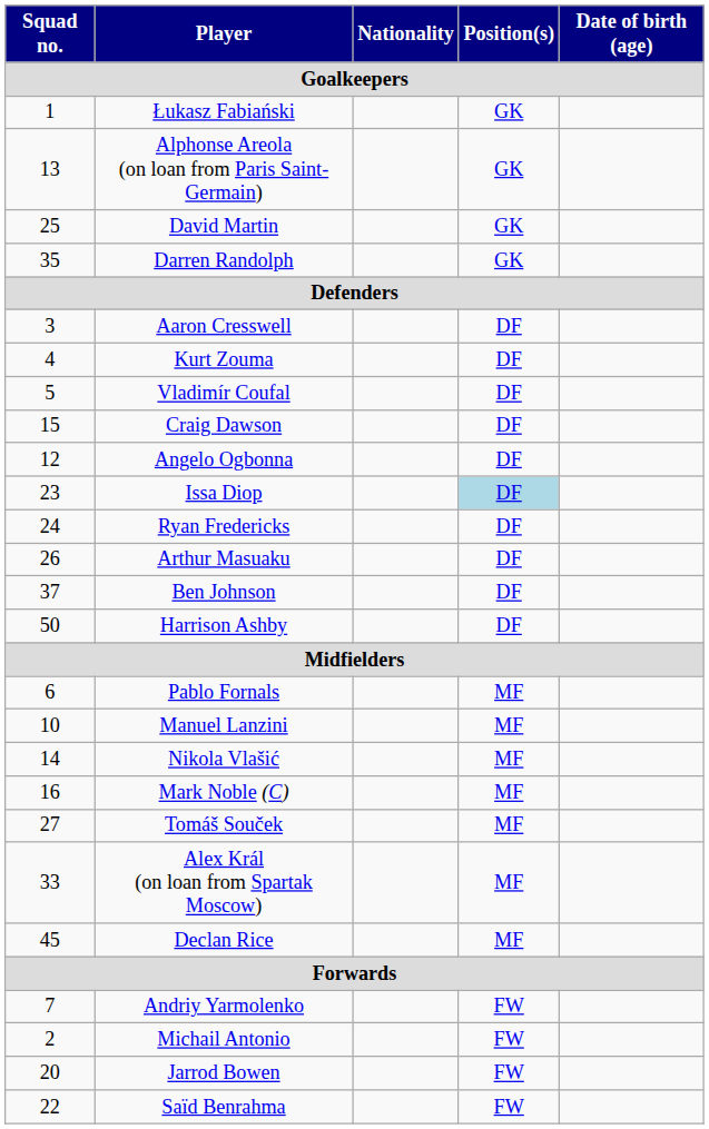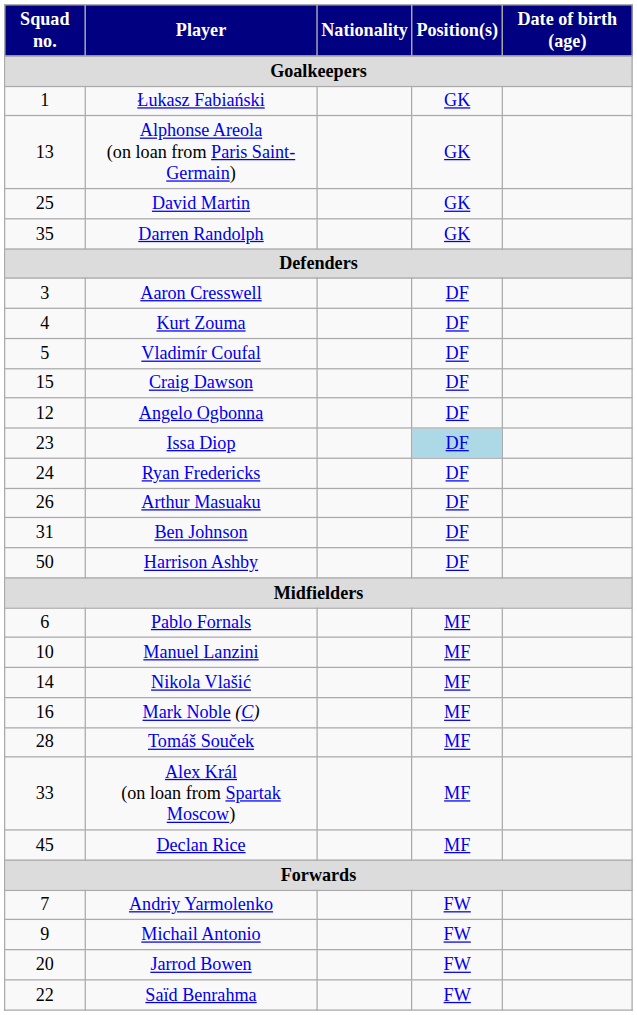Ben Johnson | Squad no. / Goalkeepers: 37 -> 31
Tomáš Souček | Squad no. / Goalkeepers: 27 -> 28
Michail Antonio | Squad no. / Goalkeepers: 2 -> 9
